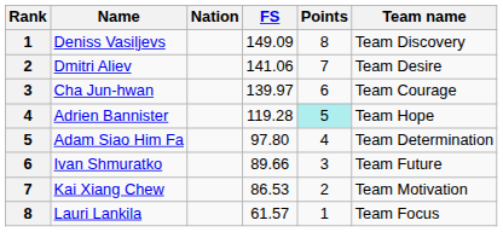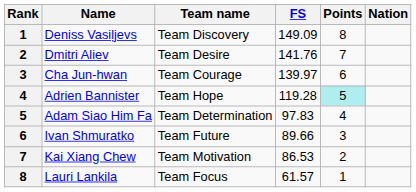columns swapped: Nation <-> Team name
Dmitri Aliev | FS: 141.06 -> 141.76
Adam Siao Him Fa | FS: 97.80 -> 97.83
